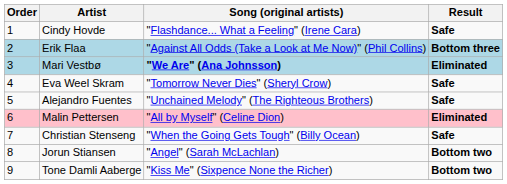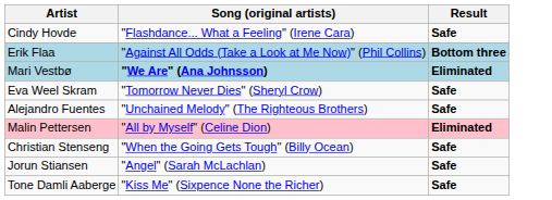- column: Order | 1 | 2 | 3 | 4 | 5 | 6 | 7 | 8 | 9
Jorun Stiansen | Result: Bottom two -> Safe
Tone Damli Aaberge | Result: Bottom two -> Safe
